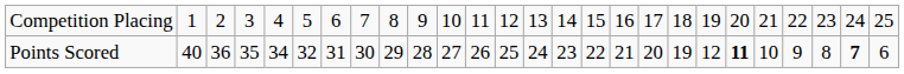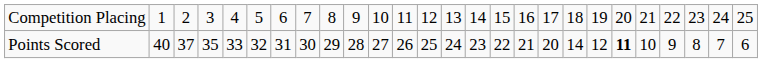Points Scored | column 3: 36 -> 37
Points Scored | column 5: 34 -> 33
Points Scored | column 19: 19 -> 14
Points Scored | column 25: bold -> normal
